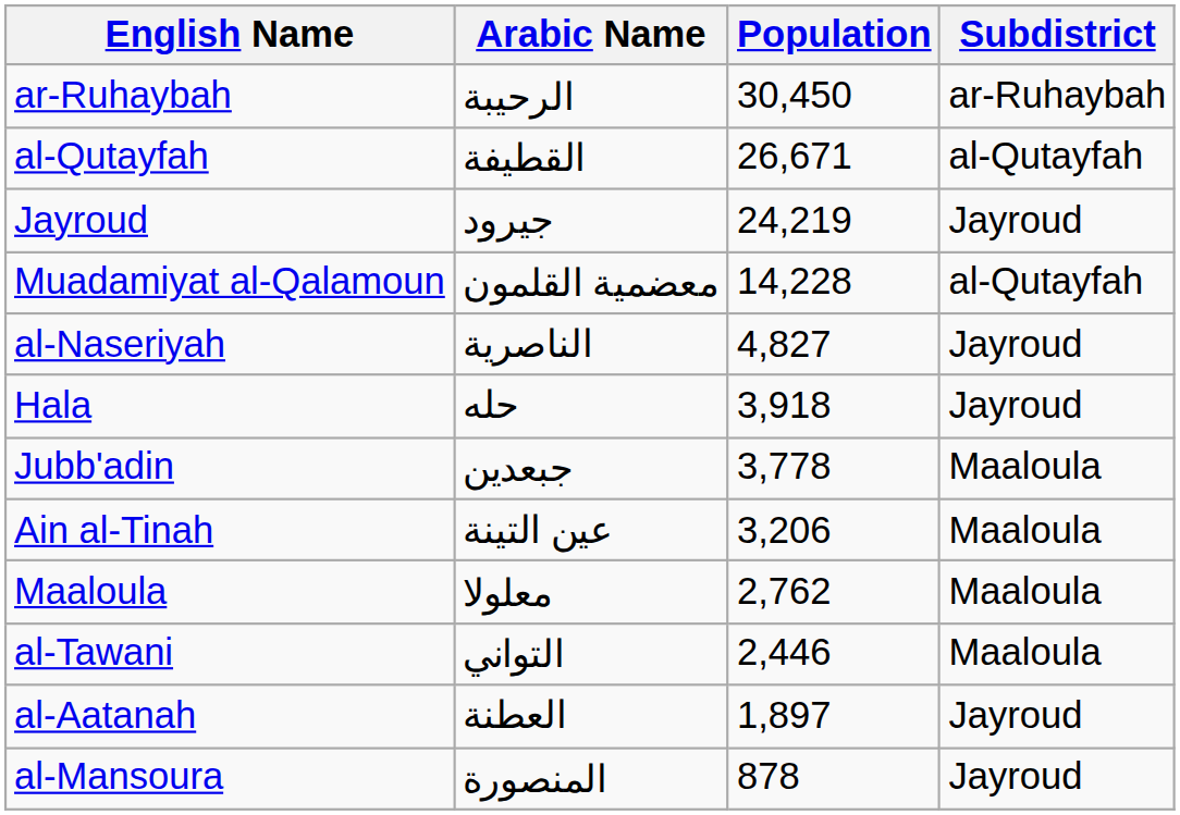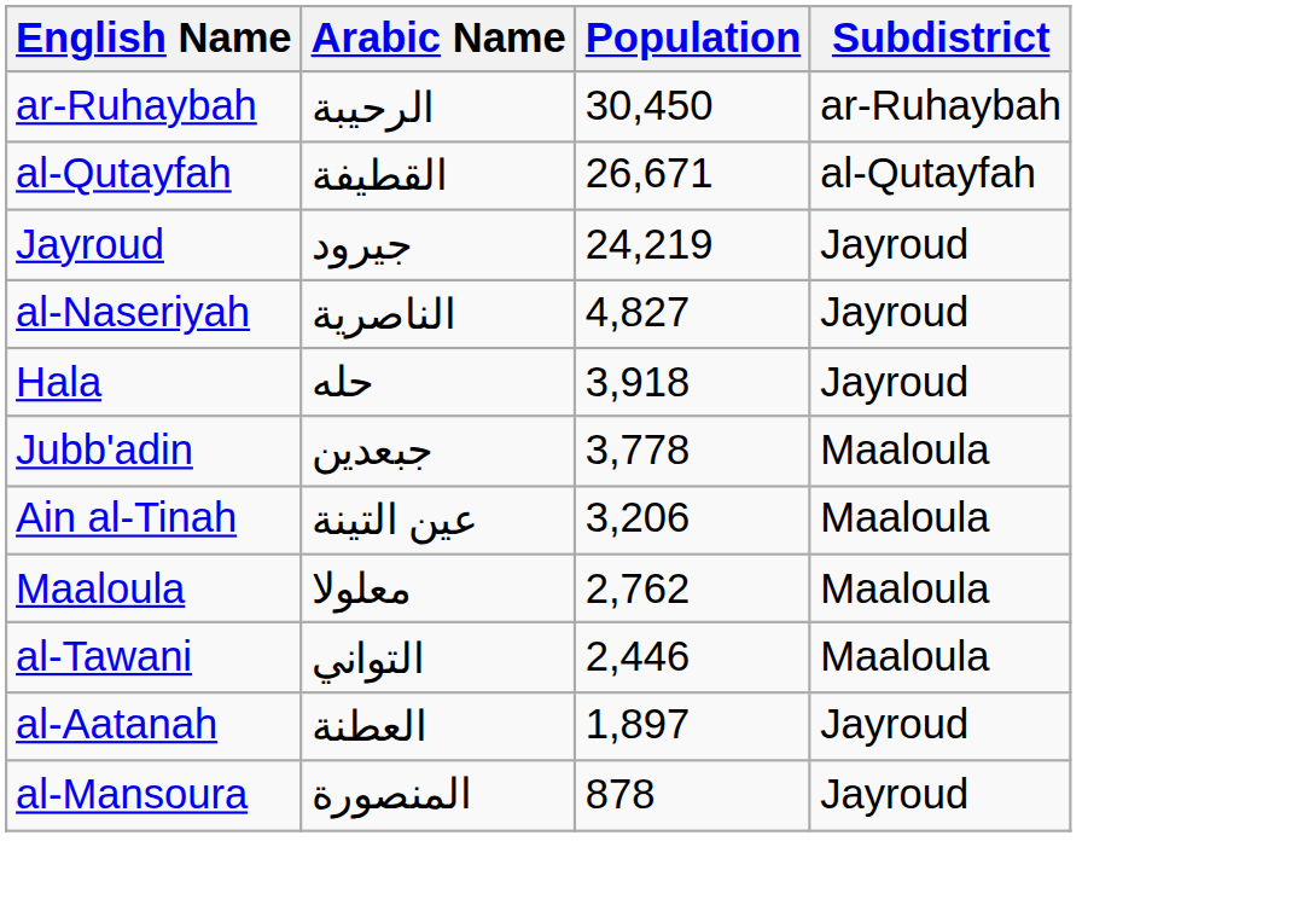- row: Muadamiyat al-Qalamoun | معضمية القلمون | 14,228 | al-Qutayfah
